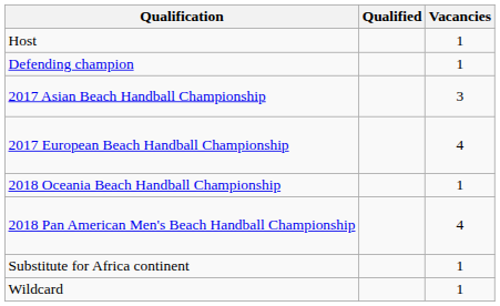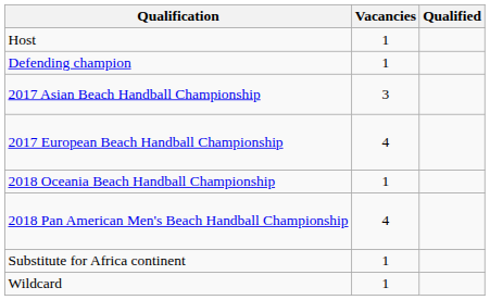columns swapped: Vacancies <-> Qualified
